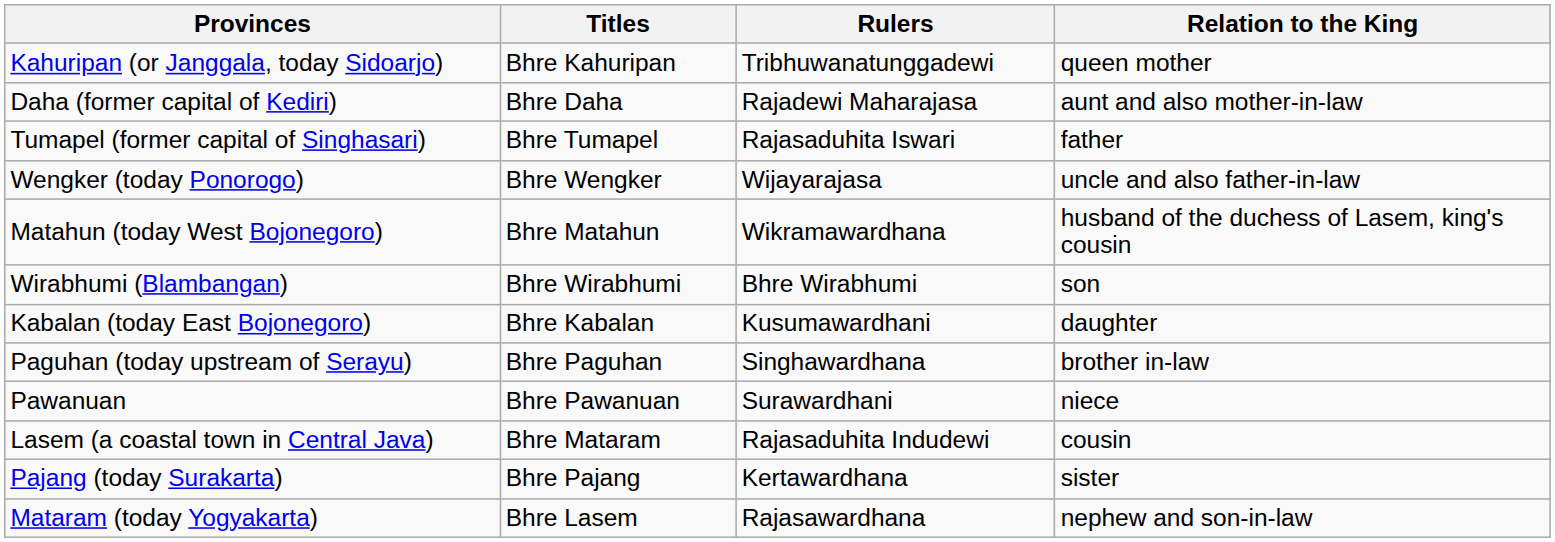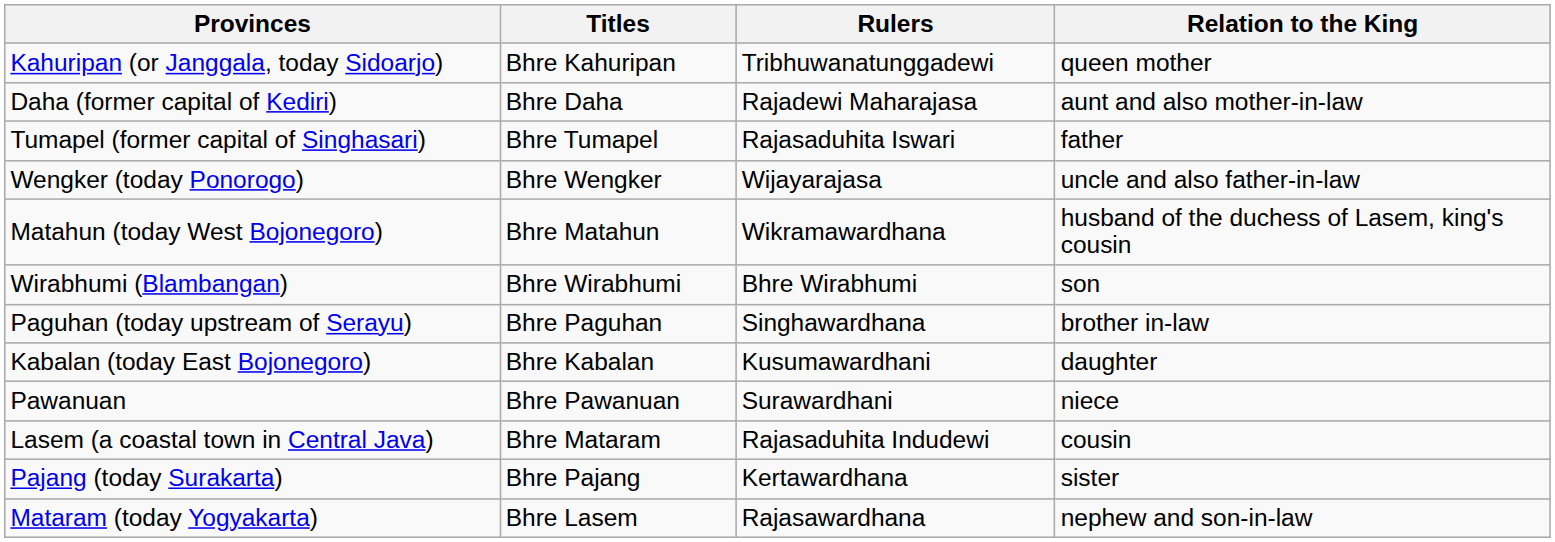rows swapped: Paguhan (today upstream of Serayu) <-> Kabalan (today East Bojonegoro)
